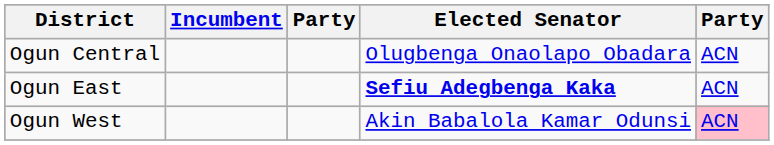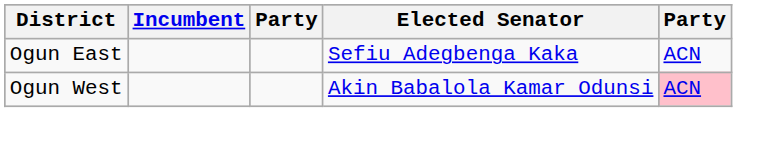- row: Ogun Central | Olugbenga Onaolapo Obadara | ACN
Ogun East | Elected Senator: bold -> normal
